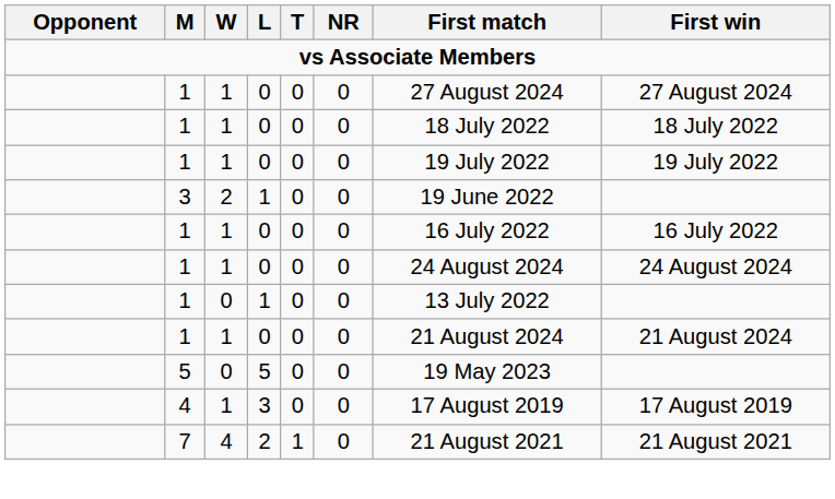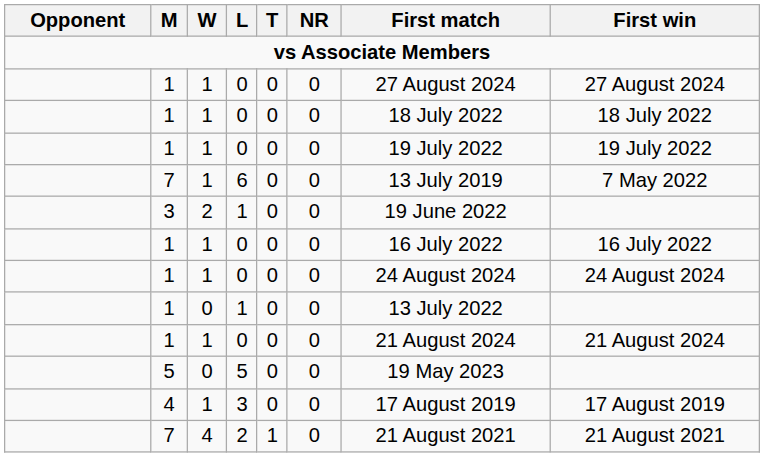+ row: 7 | 1 | 6 | 0 | 0 | 13 July 2019 | 7 May 2022
